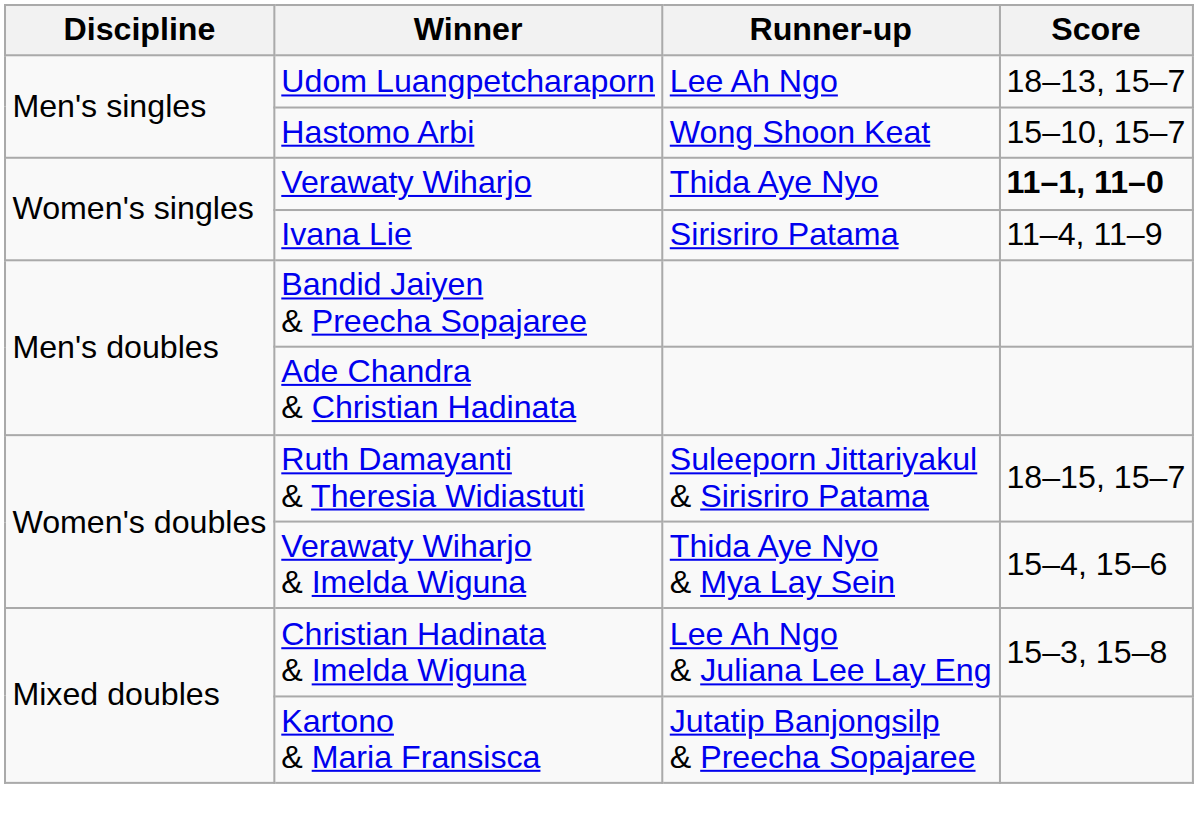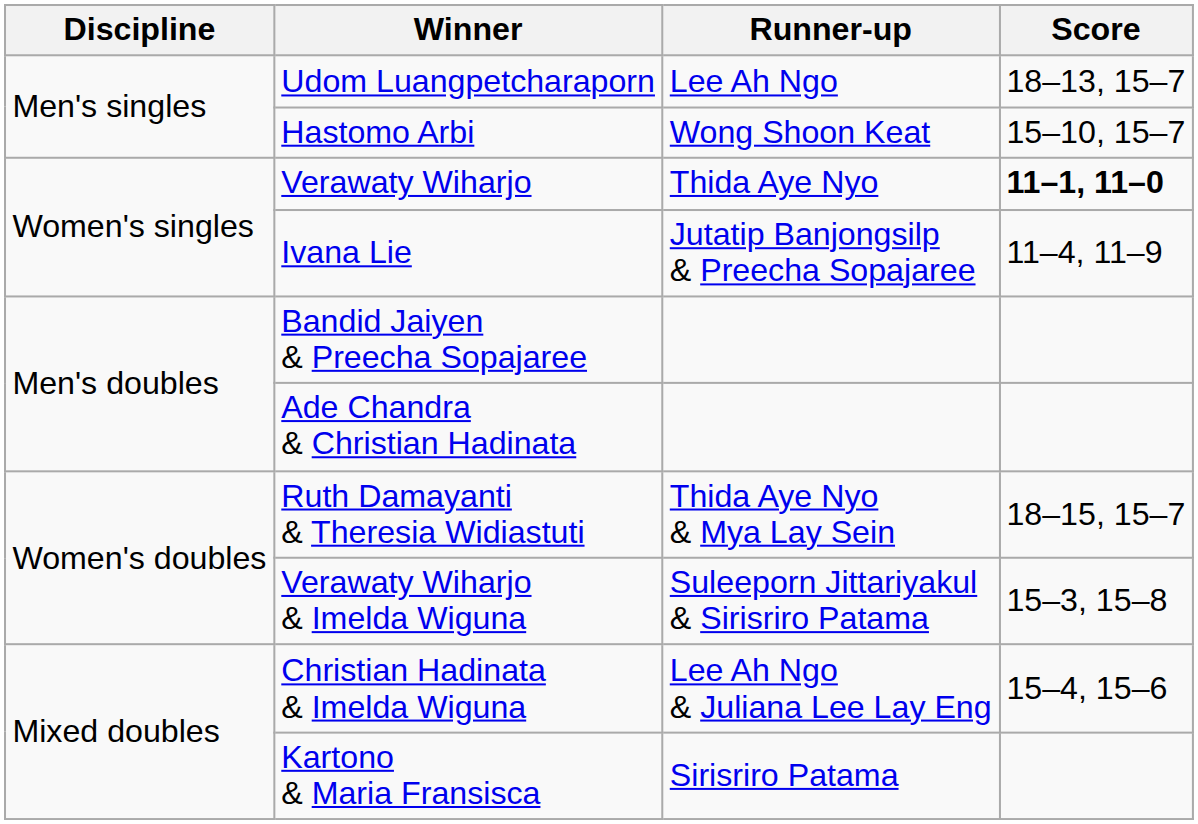Ivana Lie | Runner-up: Sirisriro Patama -> Jutatip Banjongsilp & Preecha Sopajaree
Ruth Damayanti & Theresia Widiastuti | Runner-up: Suleeporn Jittariyakul & Sirisriro Patama -> Thida Aye Nyo & Mya Lay Sein
Verawaty Wiharjo & Imelda Wiguna | Runner-up: Thida Aye Nyo & Mya Lay Sein -> Suleeporn Jittariyakul & Sirisriro Patama
Verawaty Wiharjo & Imelda Wiguna | Score: 15–4, 15–6 -> 15–3, 15–8
Christian Hadinata & Imelda Wiguna | Score: 15–3, 15–8 -> 15–4, 15–6
Kartono & Maria Fransisca | Runner-up: Jutatip Banjongsilp & Preecha Sopajaree -> Sirisriro Patama
